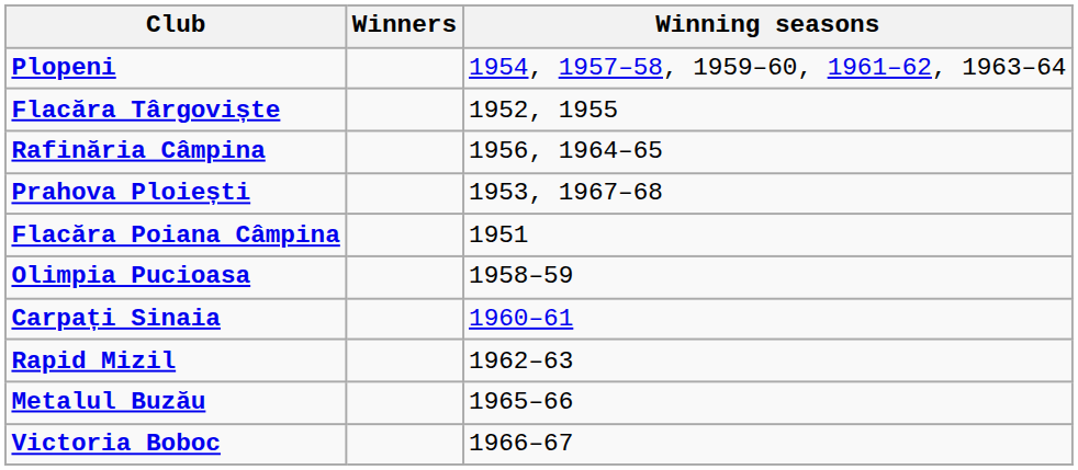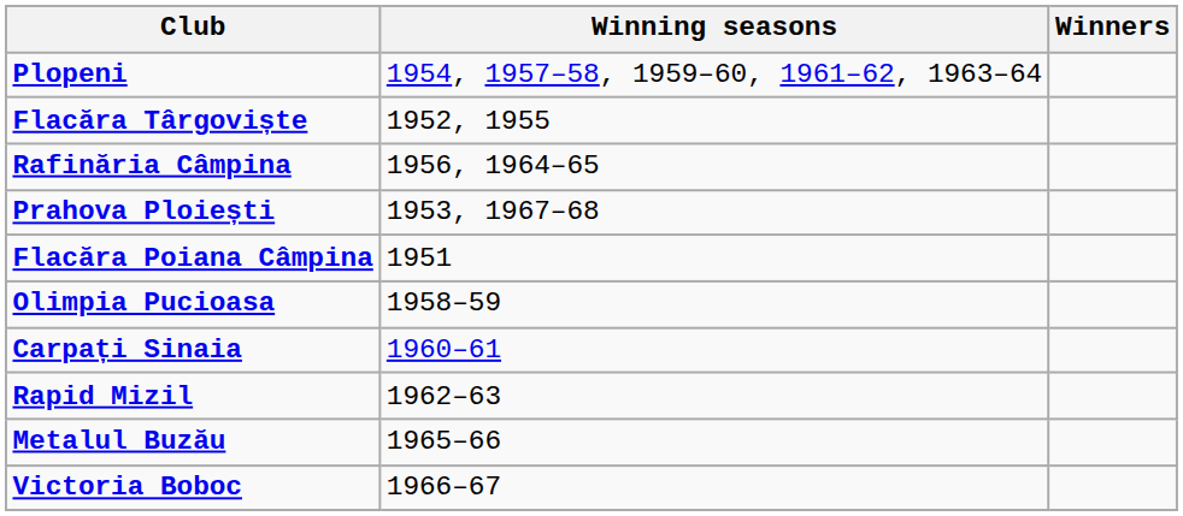columns swapped: Winners <-> Winning seasons
